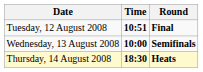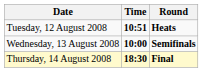Tuesday, 12 August 2008 | Round: Final -> Heats
Thursday, 14 August 2008 | Round: Heats -> Final
